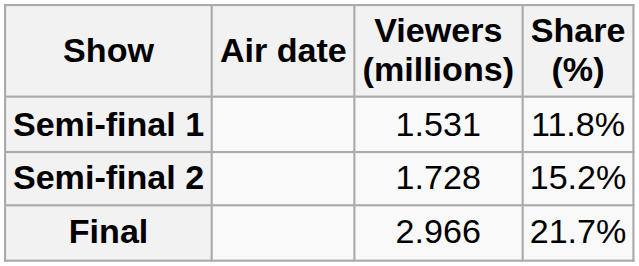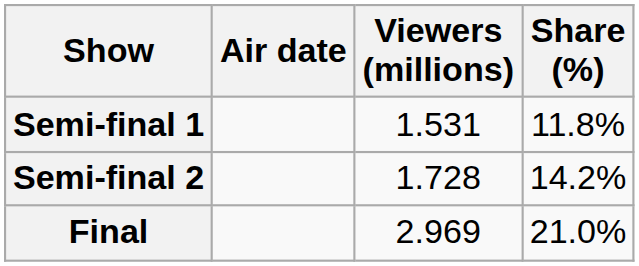Semi-final 2 | Share (%): 15.2% -> 14.2%
Final | Viewers (millions): 2.966 -> 2.969
Final | Share (%): 21.7% -> 21.0%
